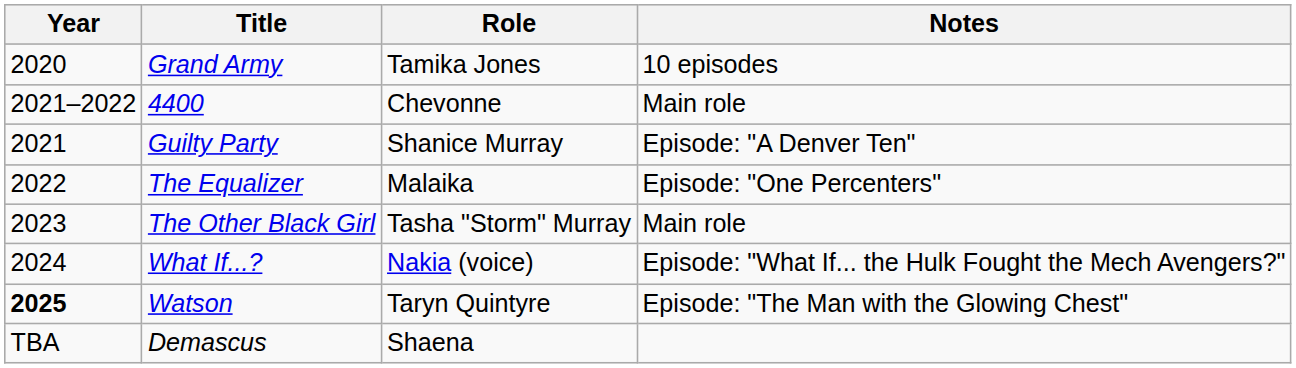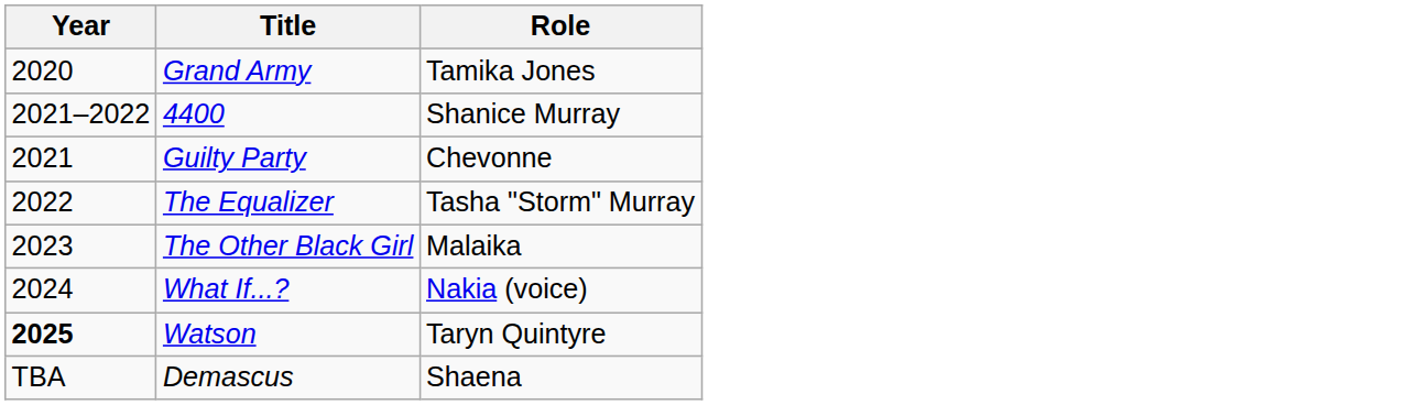- column: Notes | 10 episodes | Main role | Episode: "A Denver Ten" | Episode: "One Percenters" | Main role | Episode: "What If... the Hulk Fought the Mech Avengers?" | Episode: "The Man with the Glowing Chest"
4400 | Role: Chevonne -> Shanice Murray
Guilty Party | Role: Shanice Murray -> Chevonne
The Equalizer | Role: Malaika -> Tasha "Storm" Murray
The Other Black Girl | Role: Tasha "Storm" Murray -> Malaika
